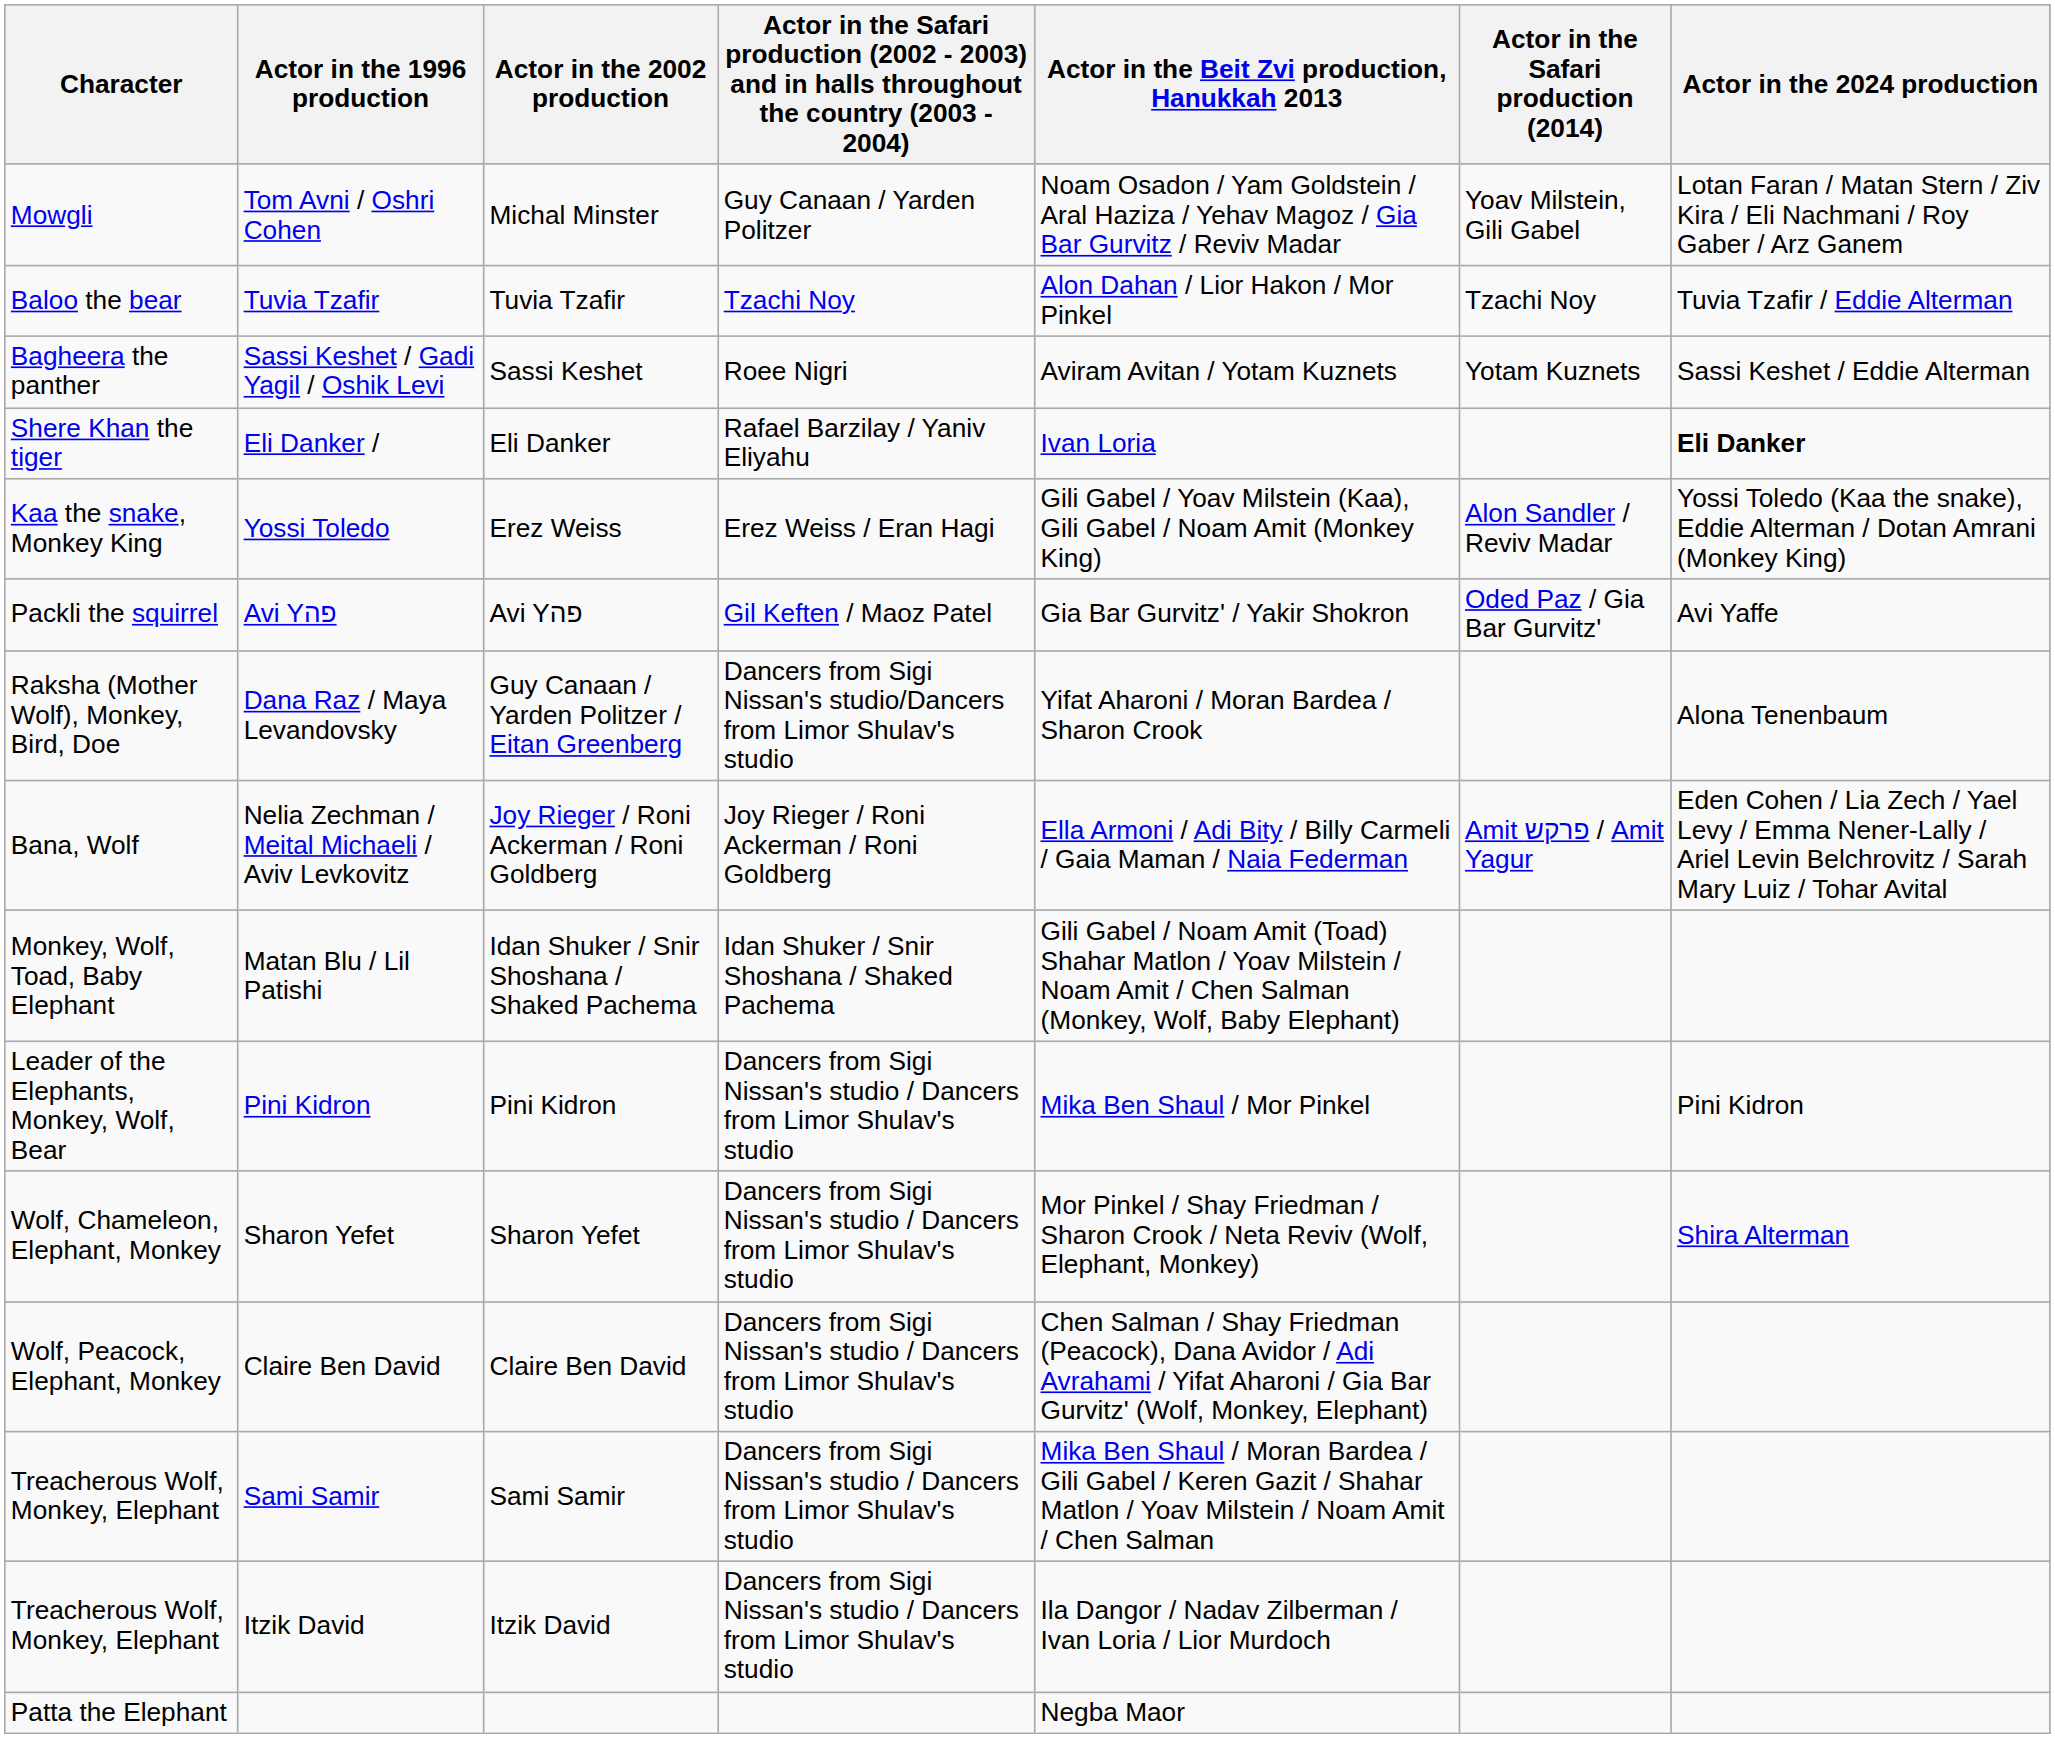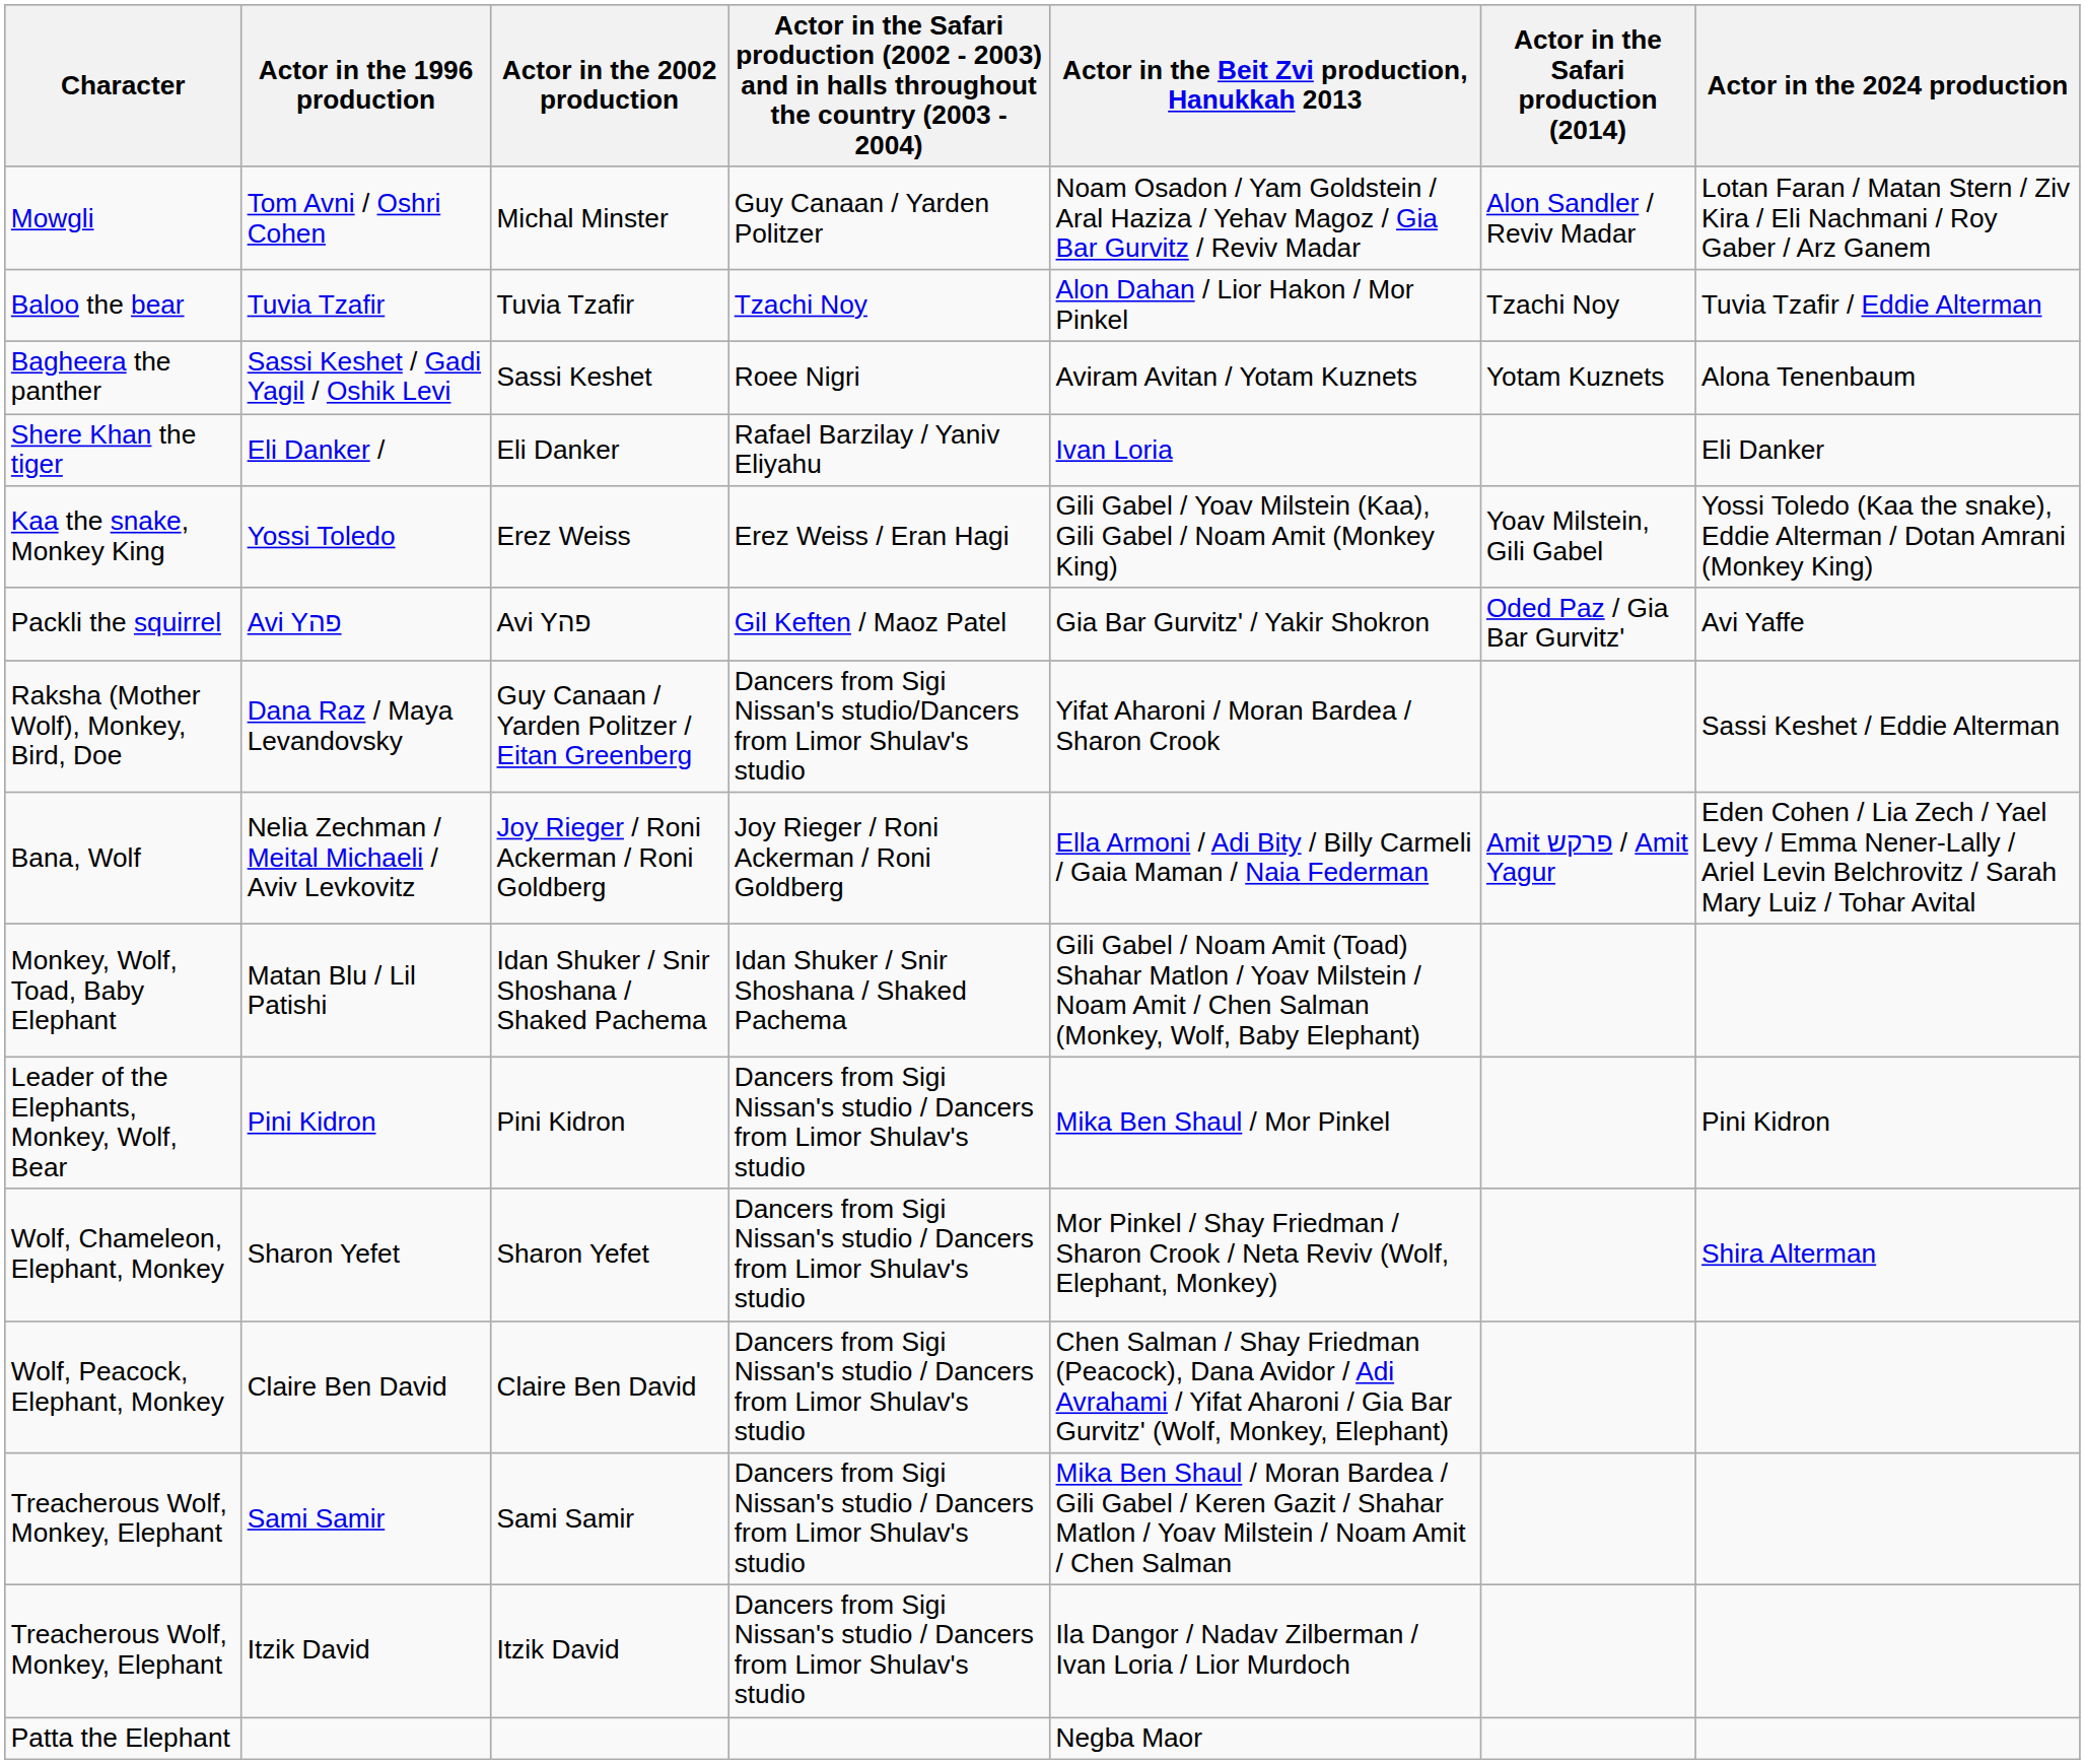Tom Avni / Oshri Cohen | Actor in the Safari production (2014): Yoav Milstein, Gili Gabel -> Alon Sandler / Reviv Madar
Sassi Keshet / Gadi Yagil / Oshik Levi | Actor in the 2024 production: Sassi Keshet / Eddie Alterman -> Alona Tenenbaum
Eli Danker / | Actor in the 2024 production: bold -> normal
Yossi Toledo | Actor in the Safari production (2014): Alon Sandler / Reviv Madar -> Yoav Milstein, Gili Gabel
Dana Raz / Maya Levandovsky | Actor in the 2024 production: Alona Tenenbaum -> Sassi Keshet / Eddie Alterman
